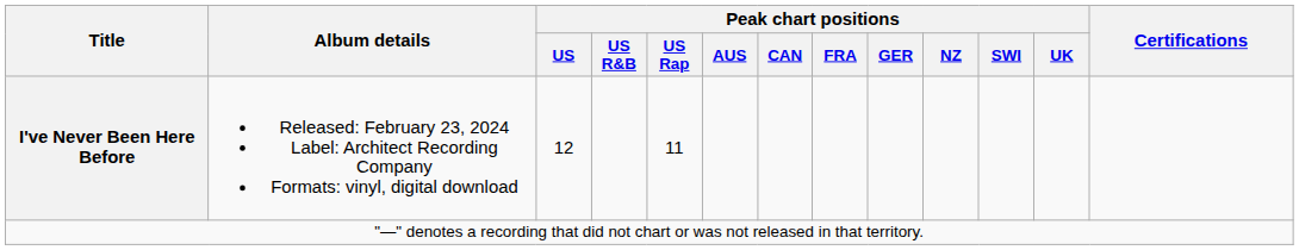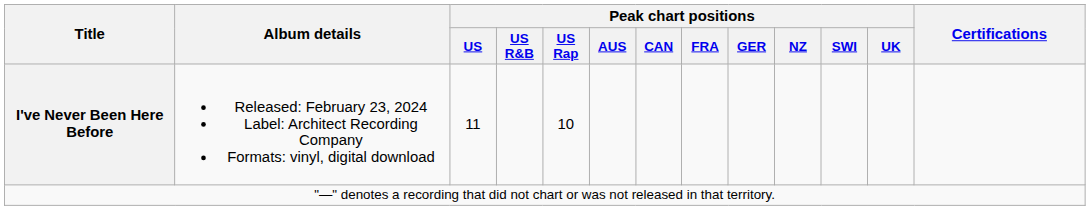I've Never Been Here Before | Peak chart positions / US: 12 -> 11
I've Never Been Here Before | Peak chart positions / US Rap: 11 -> 10
